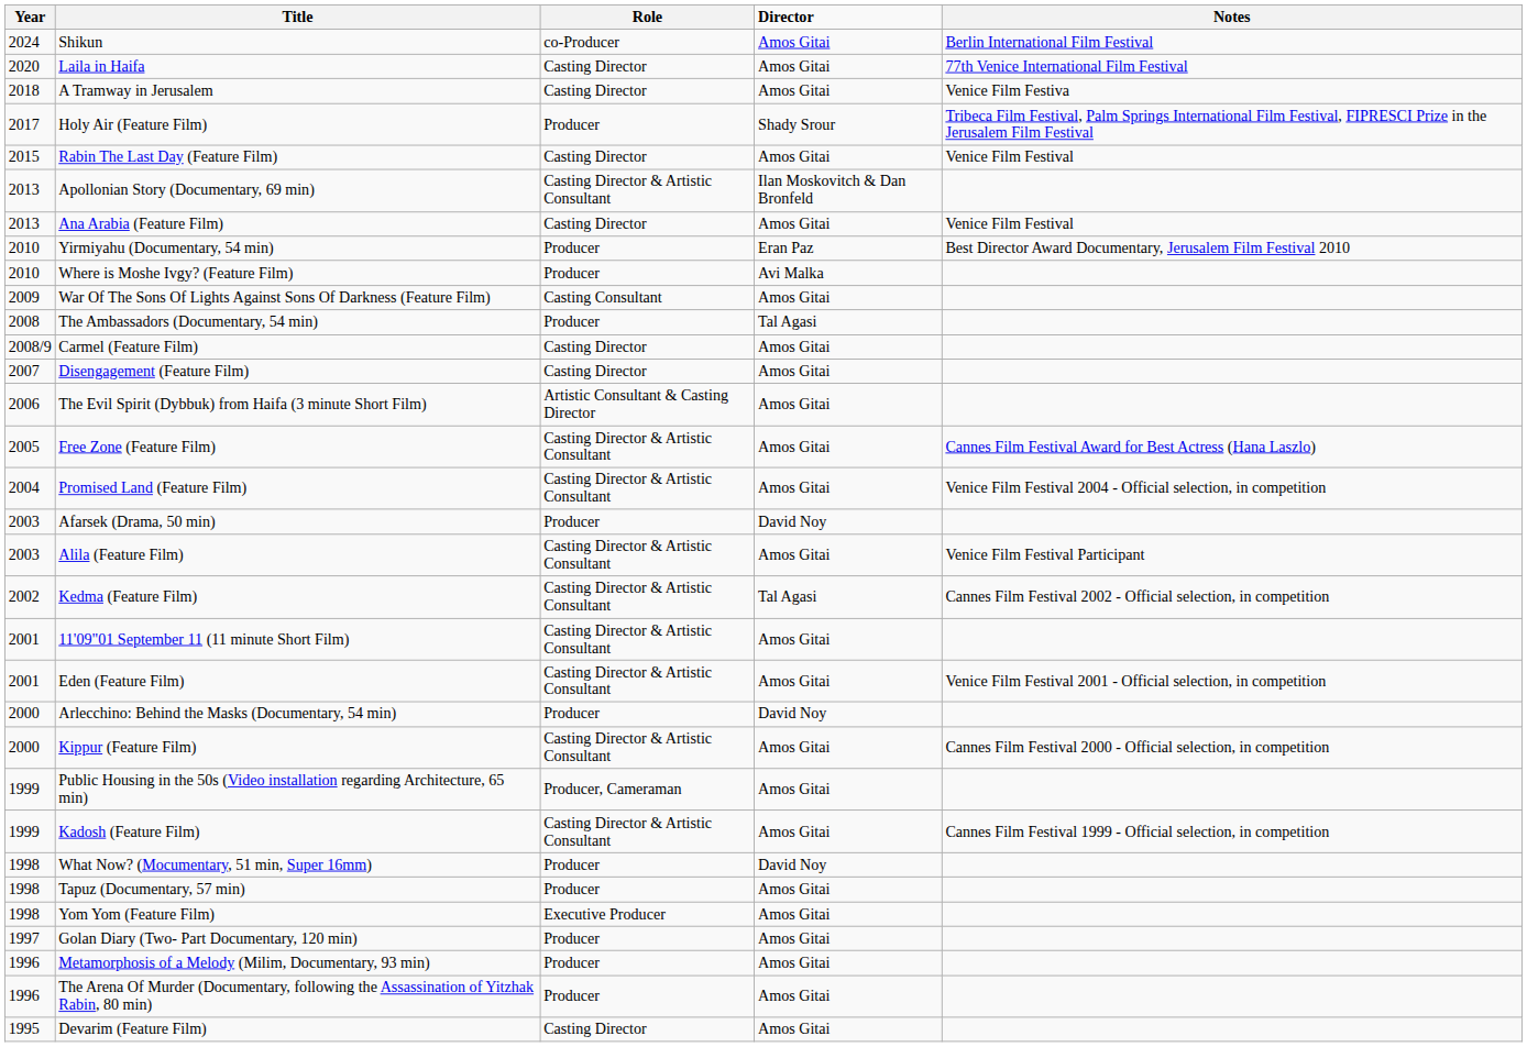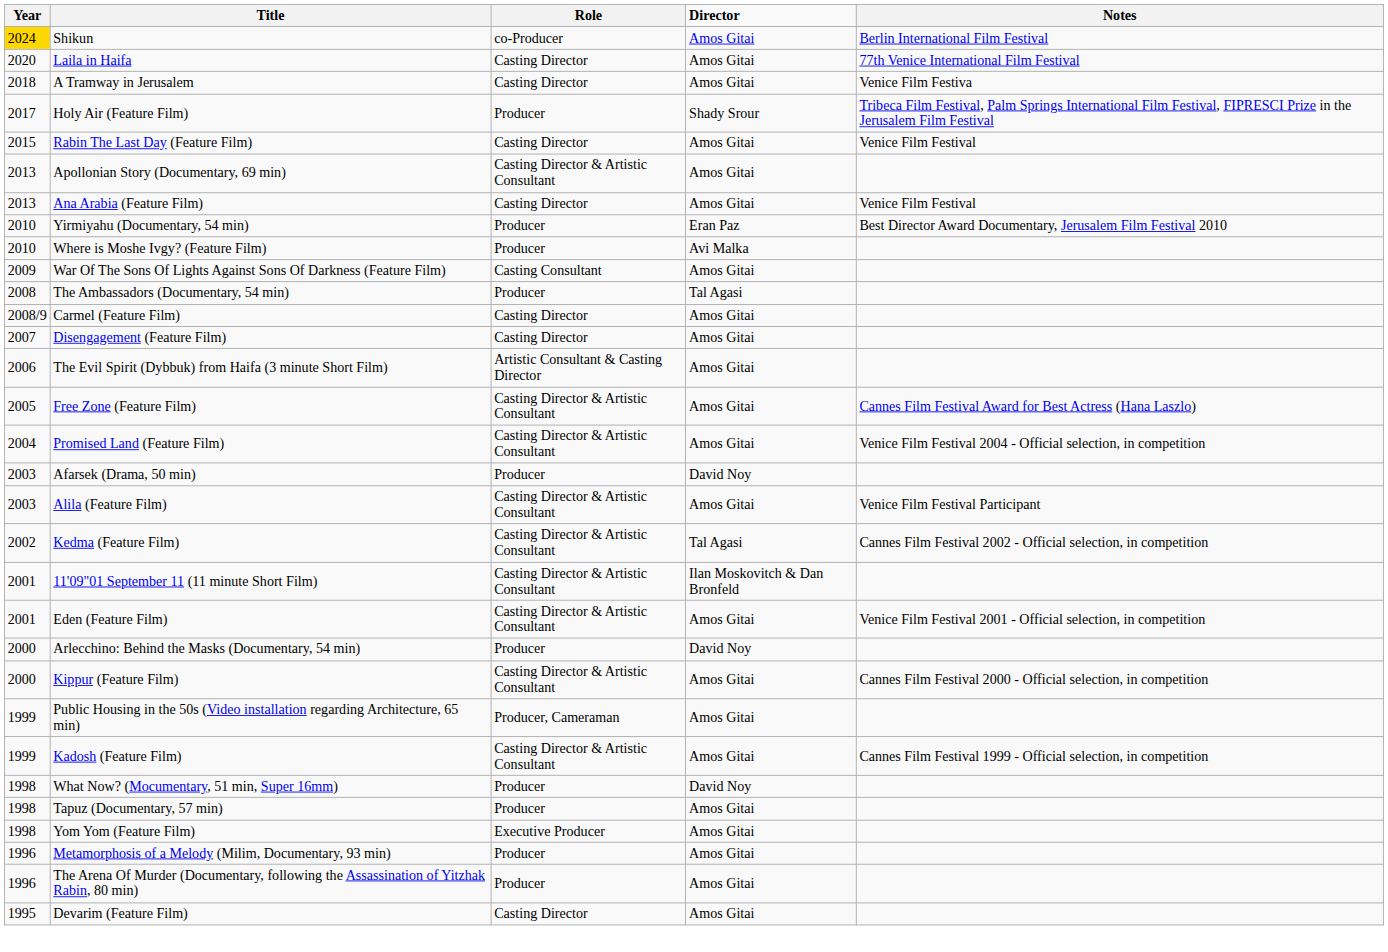Shikun | Year: no background -> gold background
Apollonian Story (Documentary, 69 min) | Director: Ilan Moskovitch & Dan Bronfeld -> Amos Gitai
11'09"01 September 11 (11 minute Short Film) | Director: Amos Gitai -> Ilan Moskovitch & Dan Bronfeld
- row: 1997 | Golan Diary (Two- Part Documentary, 120 min) | Producer | Amos Gitai
